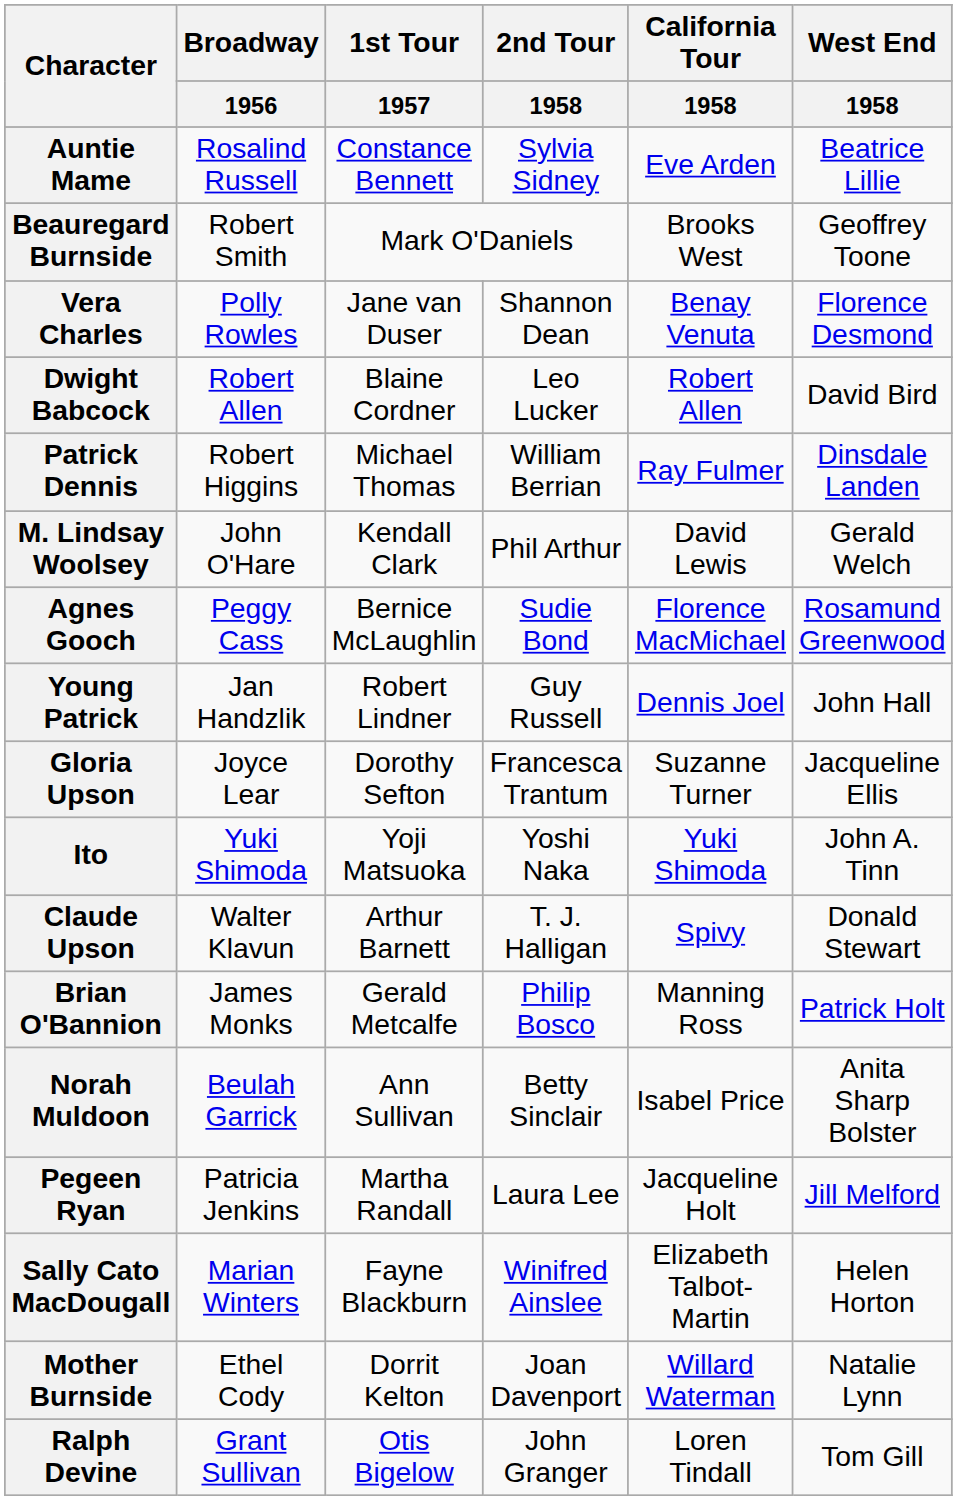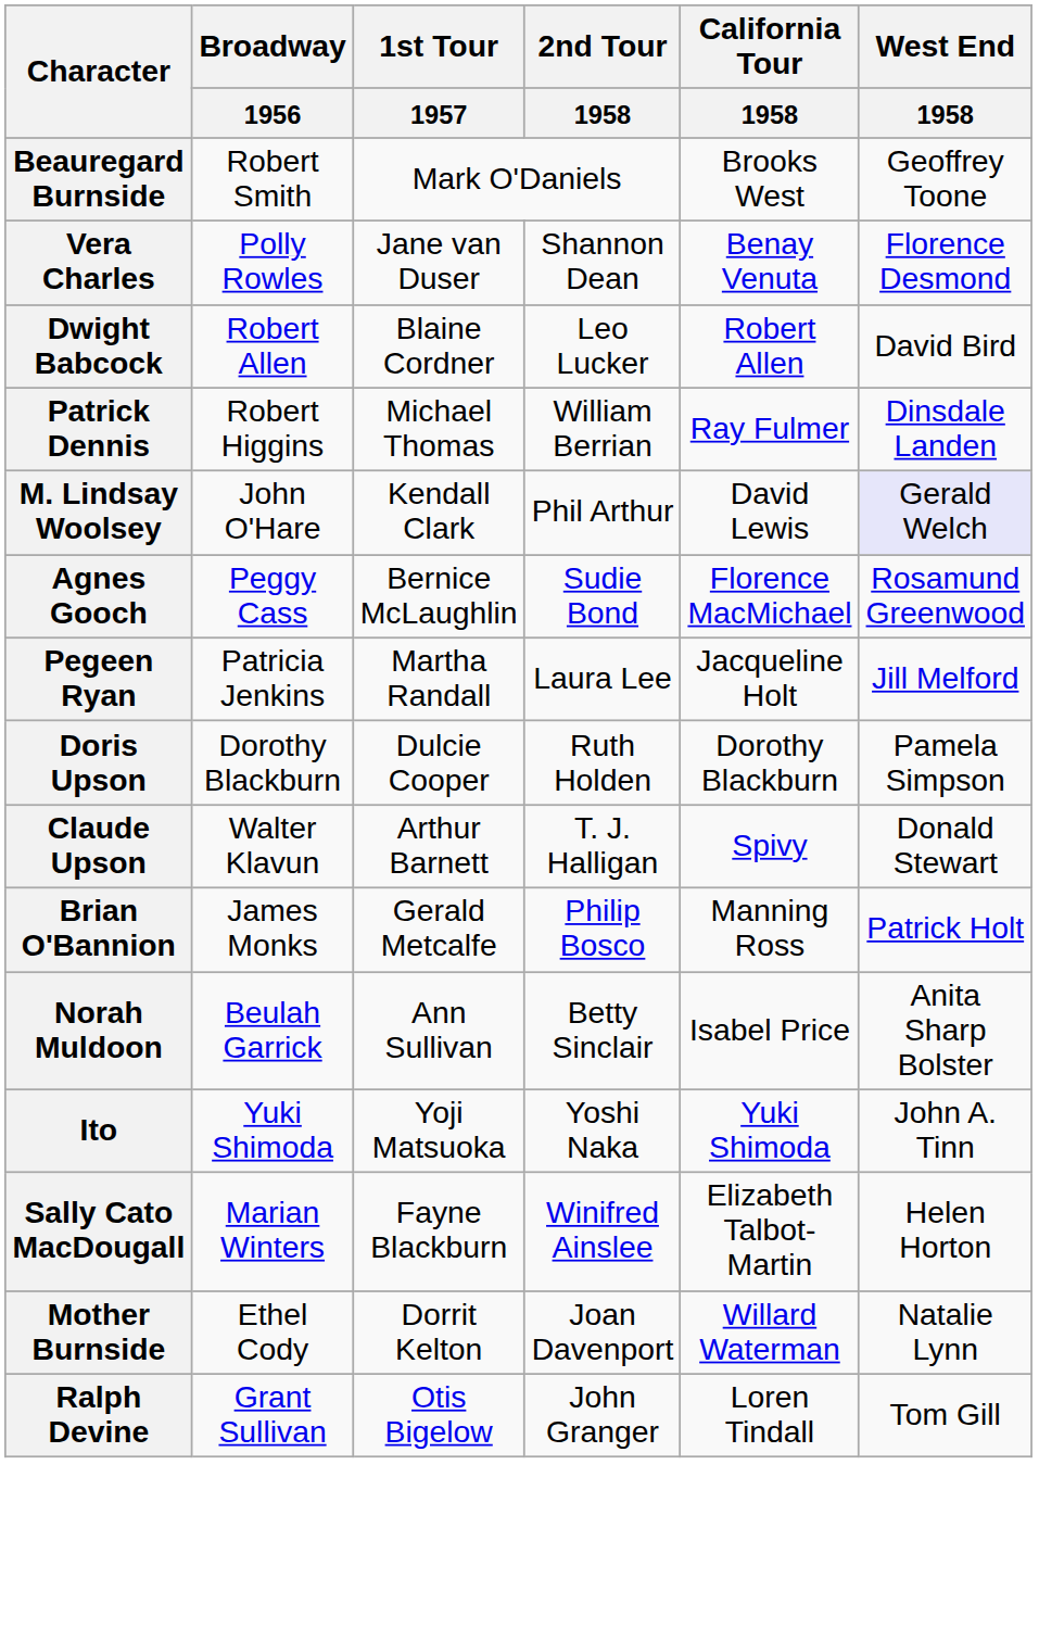- row: Auntie Mame | Rosalind Russell | Constance Bennett | Sylvia Sidney | Eve Arden | Beatrice Lillie
M. Lindsay Woolsey | West End / 1958: no background -> lavender background
- row: Young Patrick | Jan Handzlik | Robert Lindner | Guy Russell | Dennis Joel | John Hall
- row: Gloria Upson | Joyce Lear | Dorothy Sefton | Francesca Trantum | Suzanne Turner | Jacqueline Ellis
rows swapped: Pegeen Ryan <-> Ito
+ row: Doris Upson | Dorothy Blackburn | Dulcie Cooper | Ruth Holden | Dorothy Blackburn | Pamela Simpson
